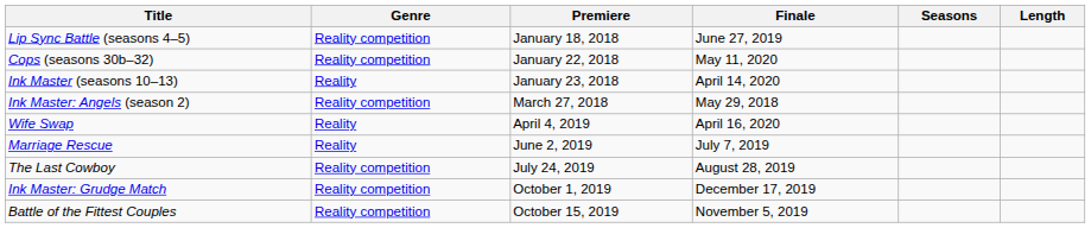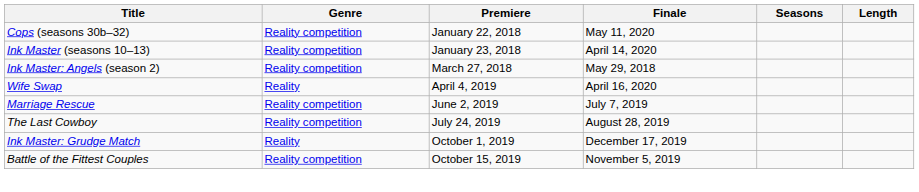- row: Lip Sync Battle (seasons 4–5) | Reality competition | January 18, 2018 | June 27, 2019
Ink Master (seasons 10–13) | Genre: Reality -> Reality competition
Marriage Rescue | Genre: Reality -> Reality competition
Ink Master: Grudge Match | Genre: Reality competition -> Reality
